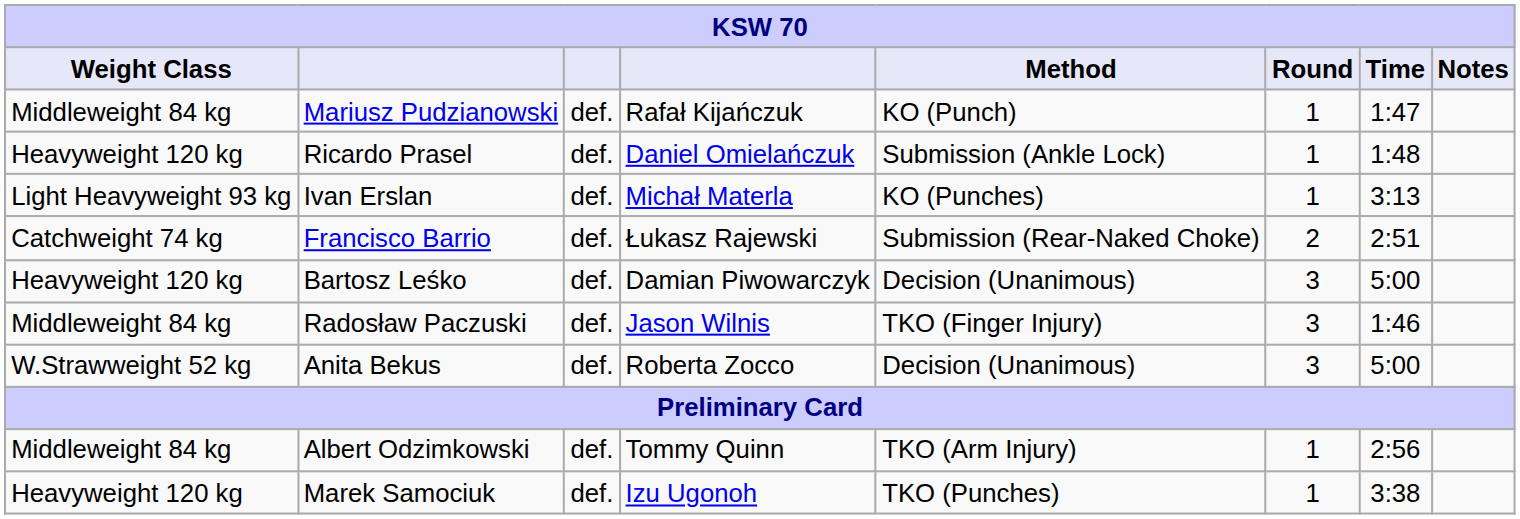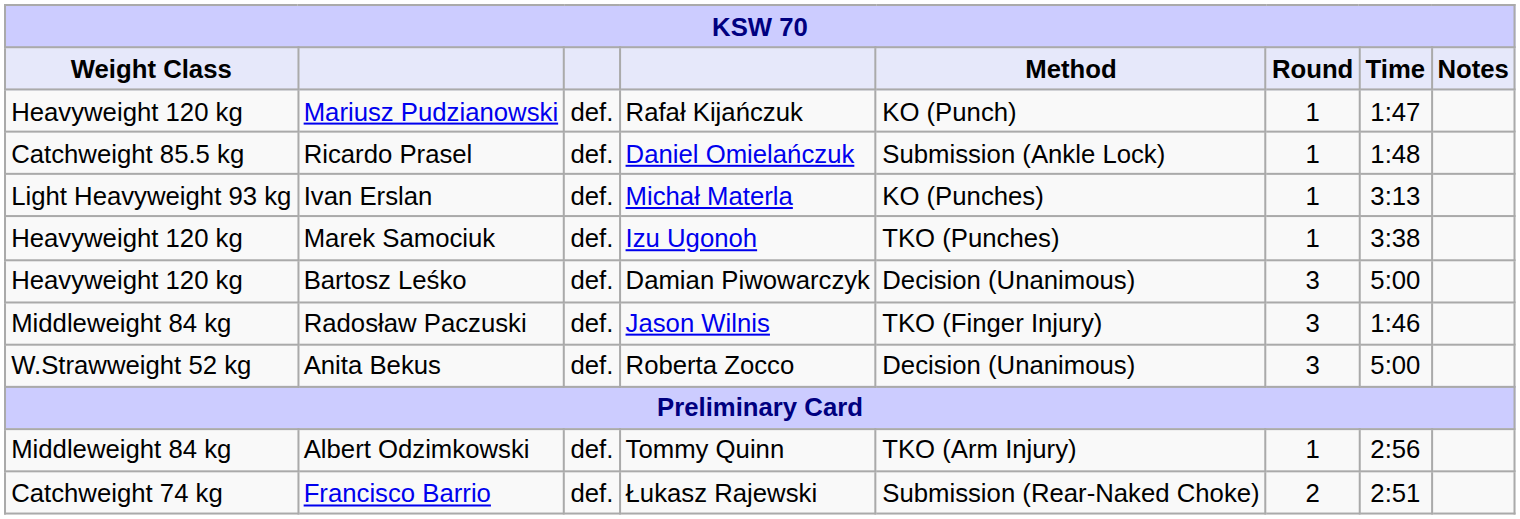Mariusz Pudzianowski | Weight Class: Middleweight 84 kg -> Heavyweight 120 kg
Ricardo Prasel | Weight Class: Heavyweight 120 kg -> Catchweight 85.5 kg
rows swapped: Marek Samociuk <-> Francisco Barrio
